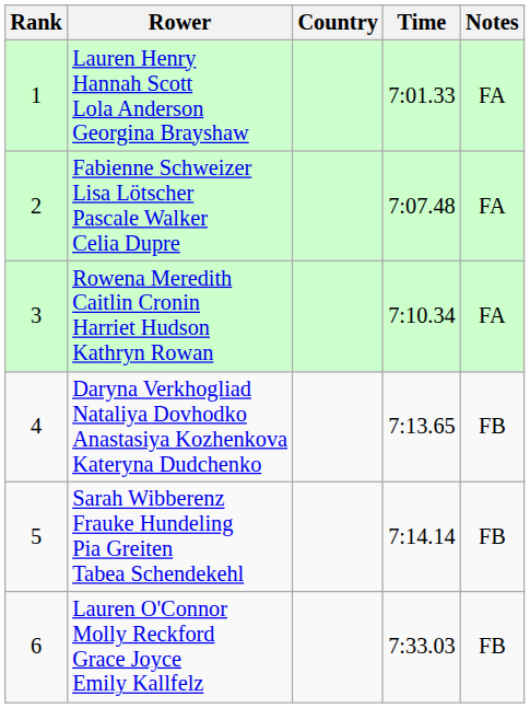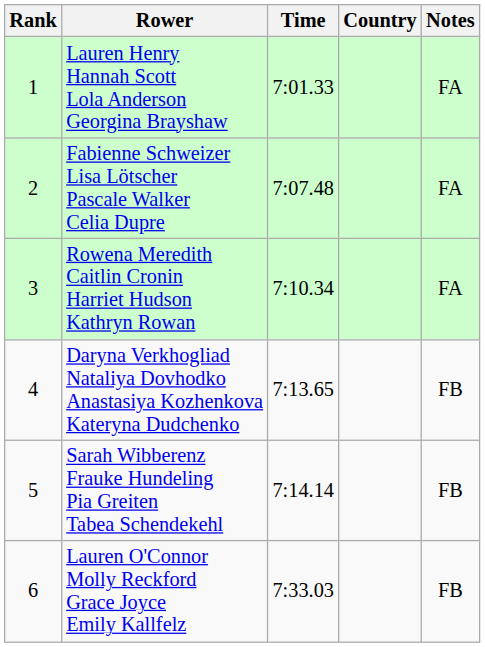columns swapped: Country <-> Time
